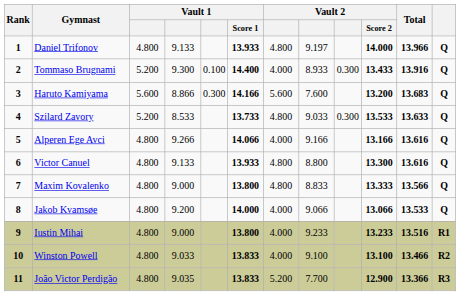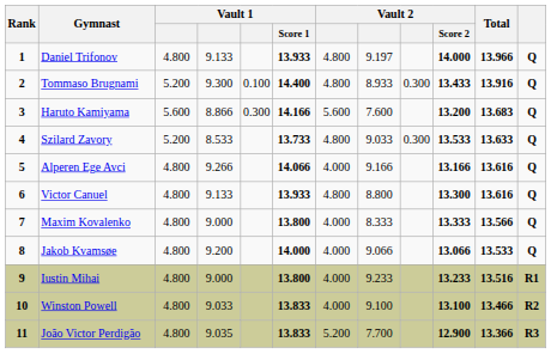Tommaso Brugnami | column 7: 4.000 -> 4.800
Maxim Kovalenko | column 7: 4.800 -> 4.000
Maxim Kovalenko | column 8: 8.833 -> 8.333
